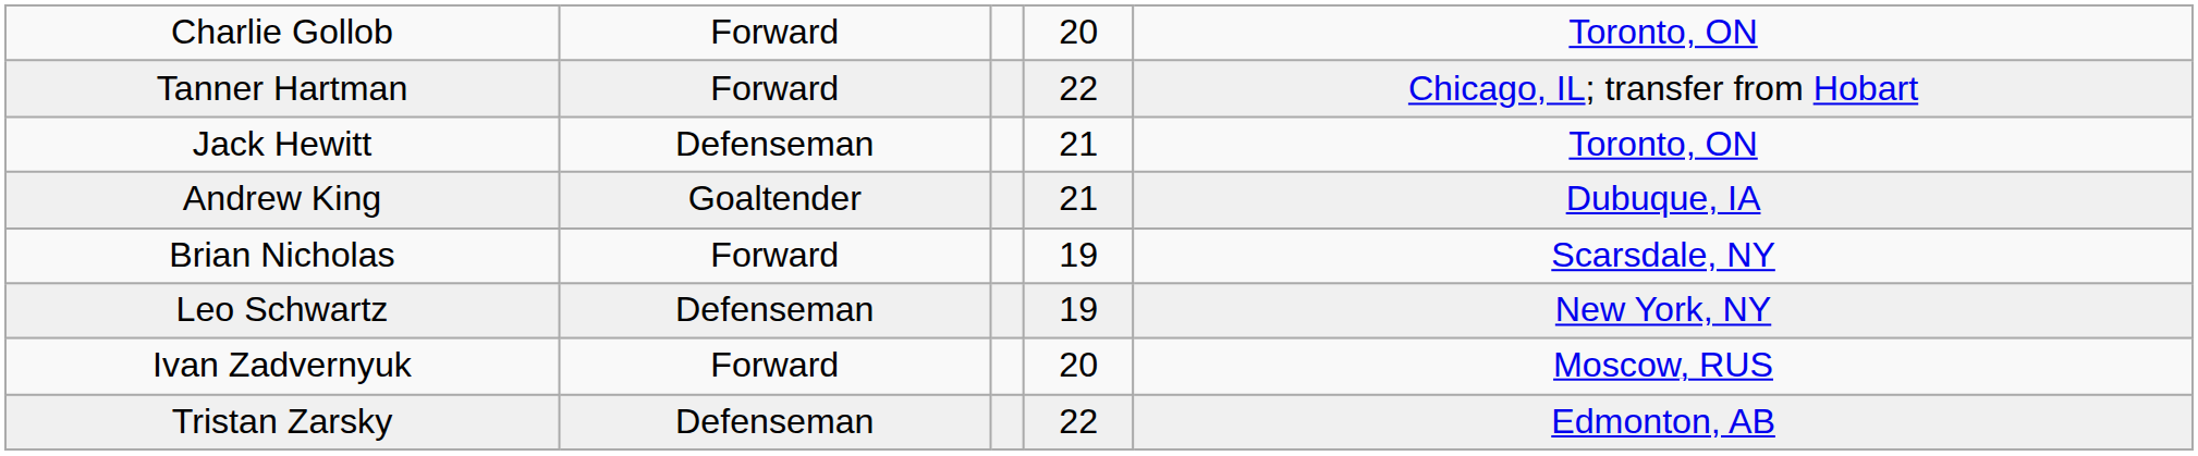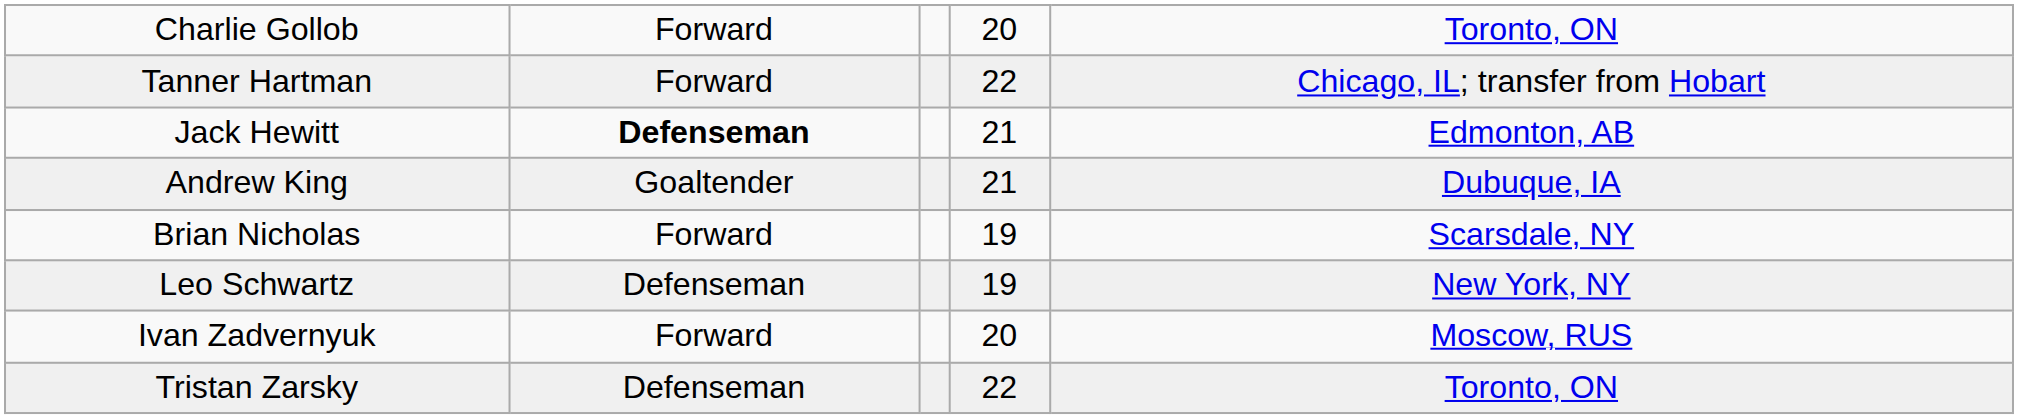Jack Hewitt | column 2: normal -> bold
Jack Hewitt | column 5: Toronto, ON -> Edmonton, AB
Tristan Zarsky | column 5: Edmonton, AB -> Toronto, ON
